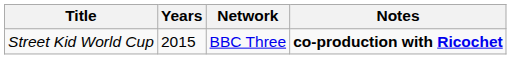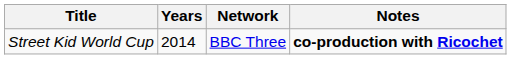Street Kid World Cup | Years: 2015 -> 2014
